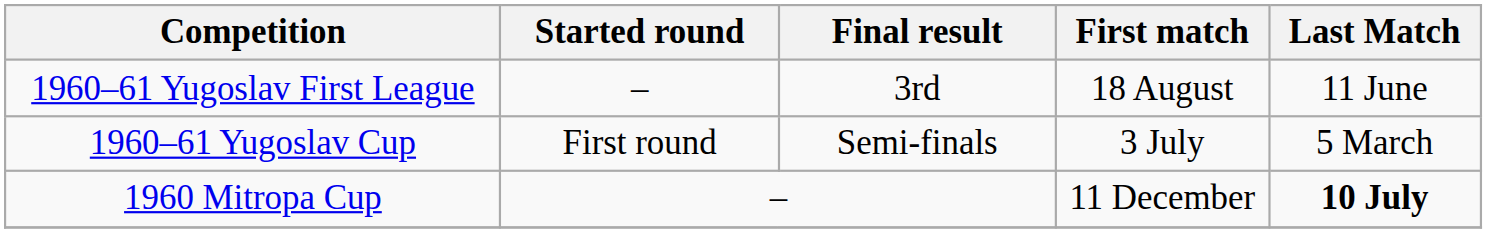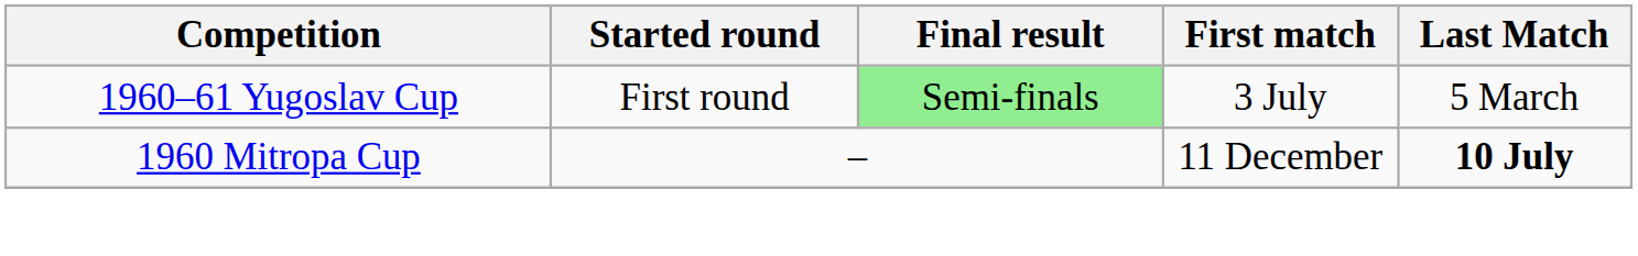- row: 1960–61 Yugoslav First League | – | 3rd | 18 August | 11 June
1960–61 Yugoslav Cup | Final result: no background -> lightgreen background
